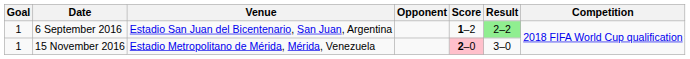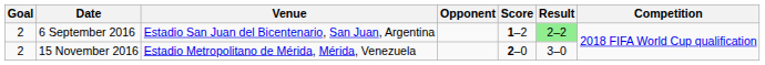6 September 2016 | Goal: 1 -> 2
15 November 2016 | Goal: 1 -> 2
15 November 2016 | Score: pink background -> no background
